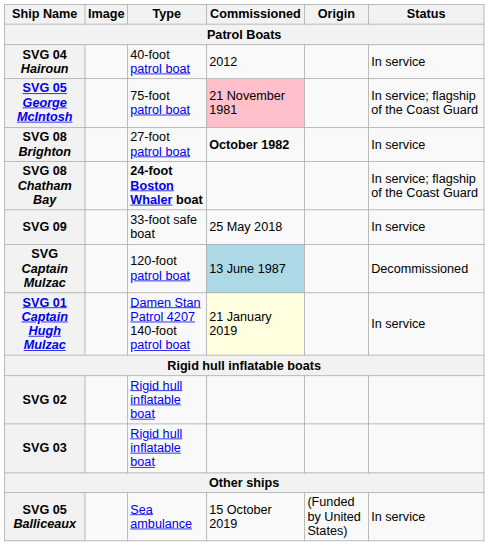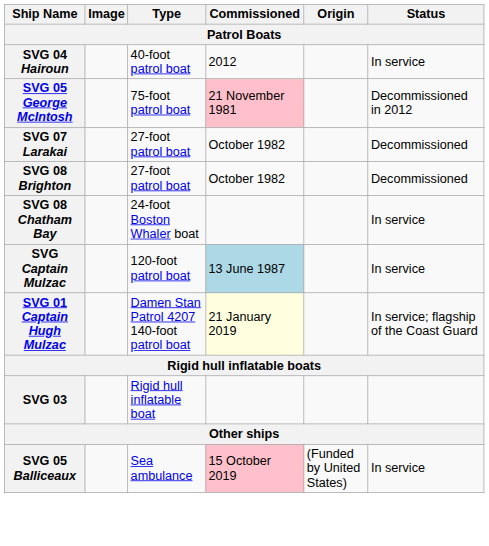SVG 05 George McIntosh | Status: In service; flagship of the Coast Guard -> Decommissioned in 2012
+ row: SVG 07 Larakai | 27-foot patrol boat | October 1982 | Decommissioned
SVG 08 Brighton | Commissioned: bold -> normal
SVG 08 Brighton | Status: In service -> Decommissioned
SVG 08 Chatham Bay | Type: bold -> normal
SVG 08 Chatham Bay | Status: In service; flagship of the Coast Guard -> In service
- row: SVG 09 | 33-foot safe boat | 25 May 2018 | In service
SVG Captain Mulzac | Status: Decommissioned -> In service
SVG 01 Captain Hugh Mulzac | Status: In service -> In service; flagship of the Coast Guard
- row: SVG 02 | Rigid hull inflatable boat
SVG 05 Balliceaux | Commissioned: no background -> pink background
